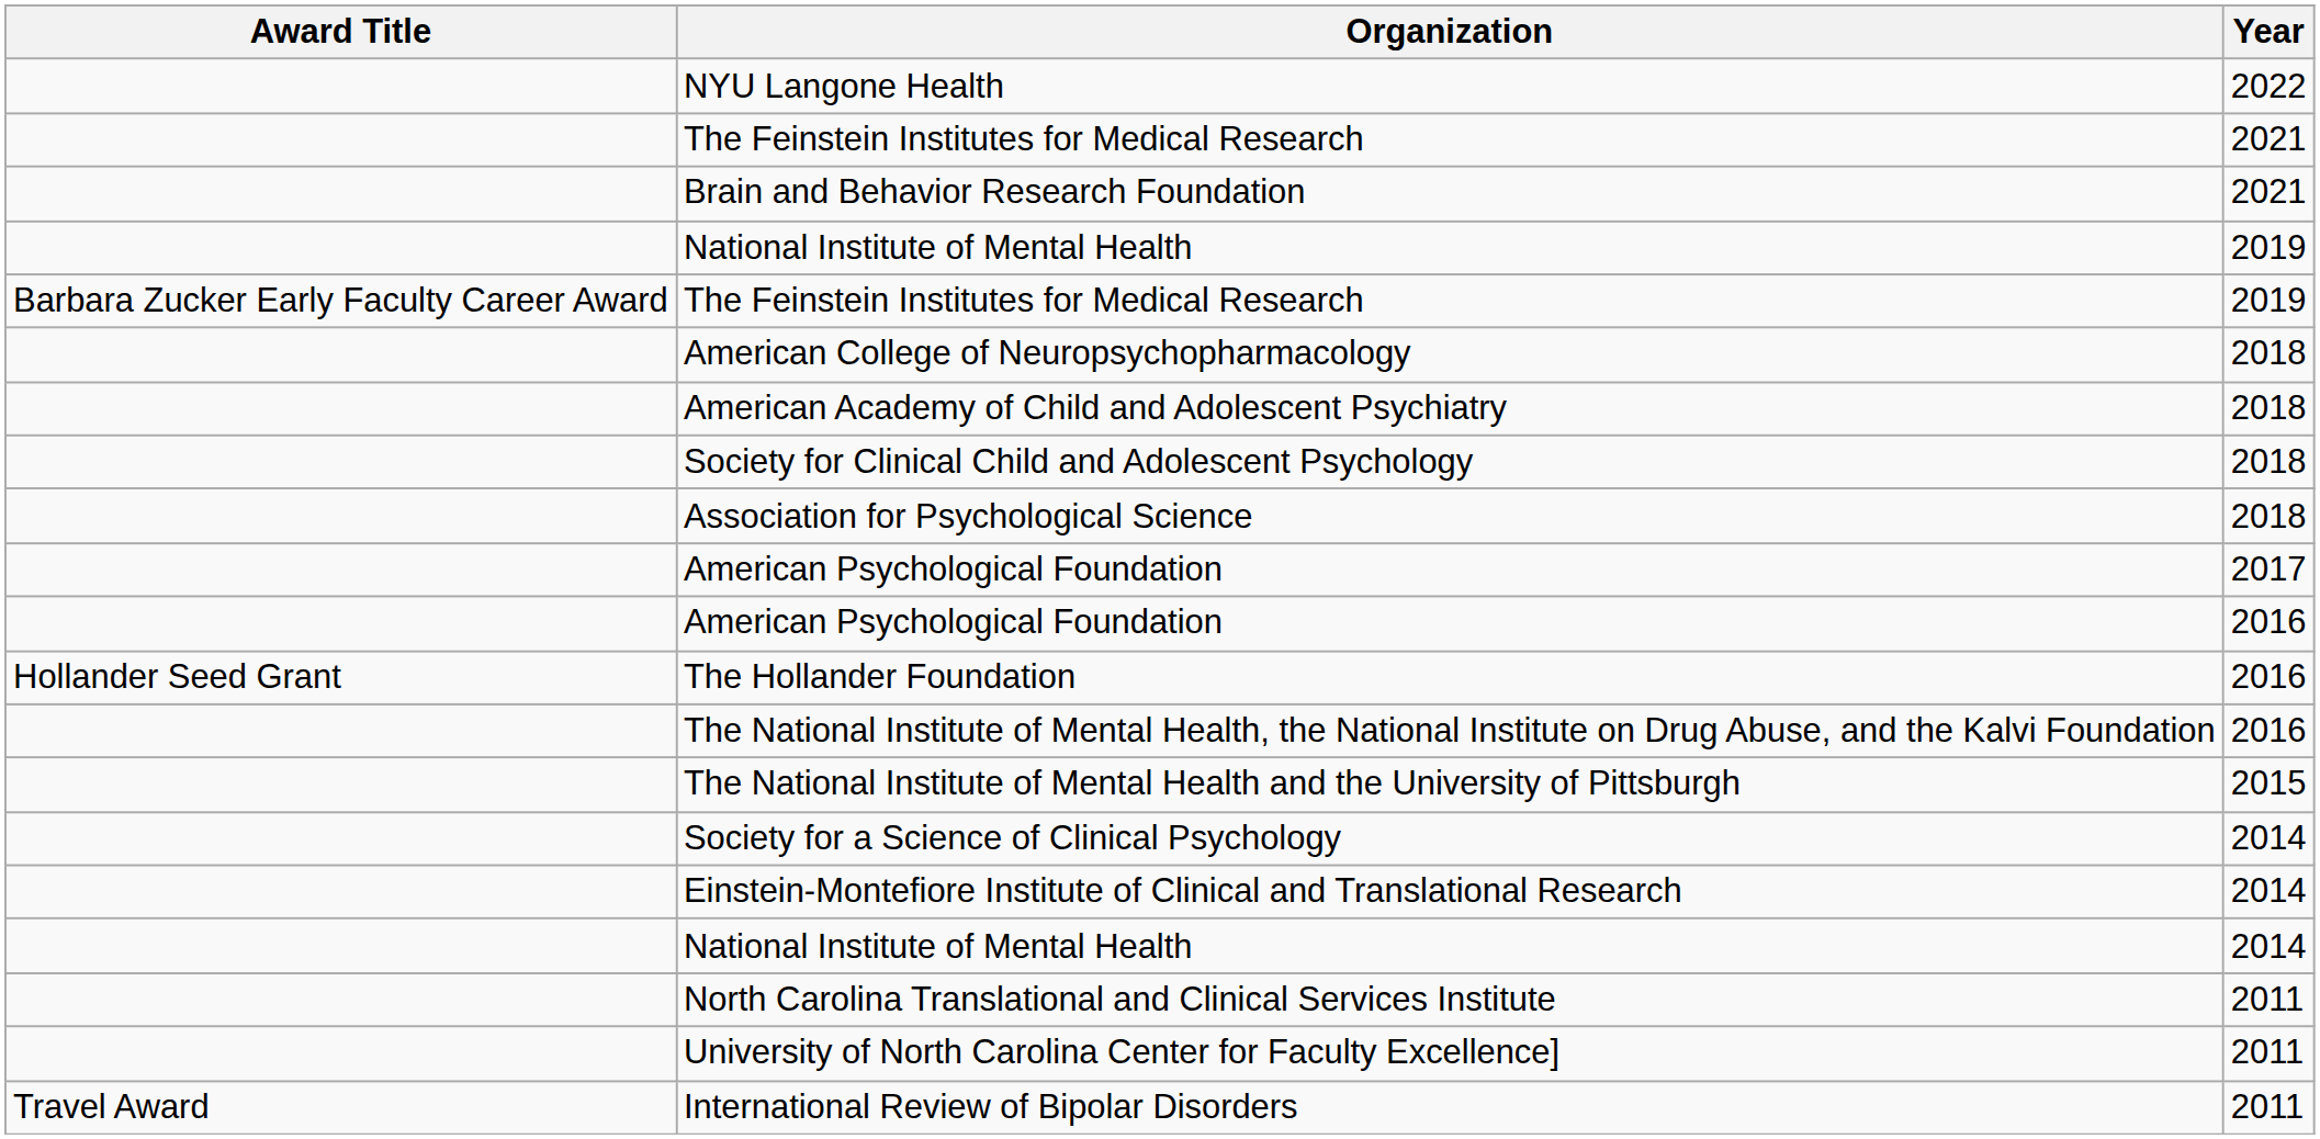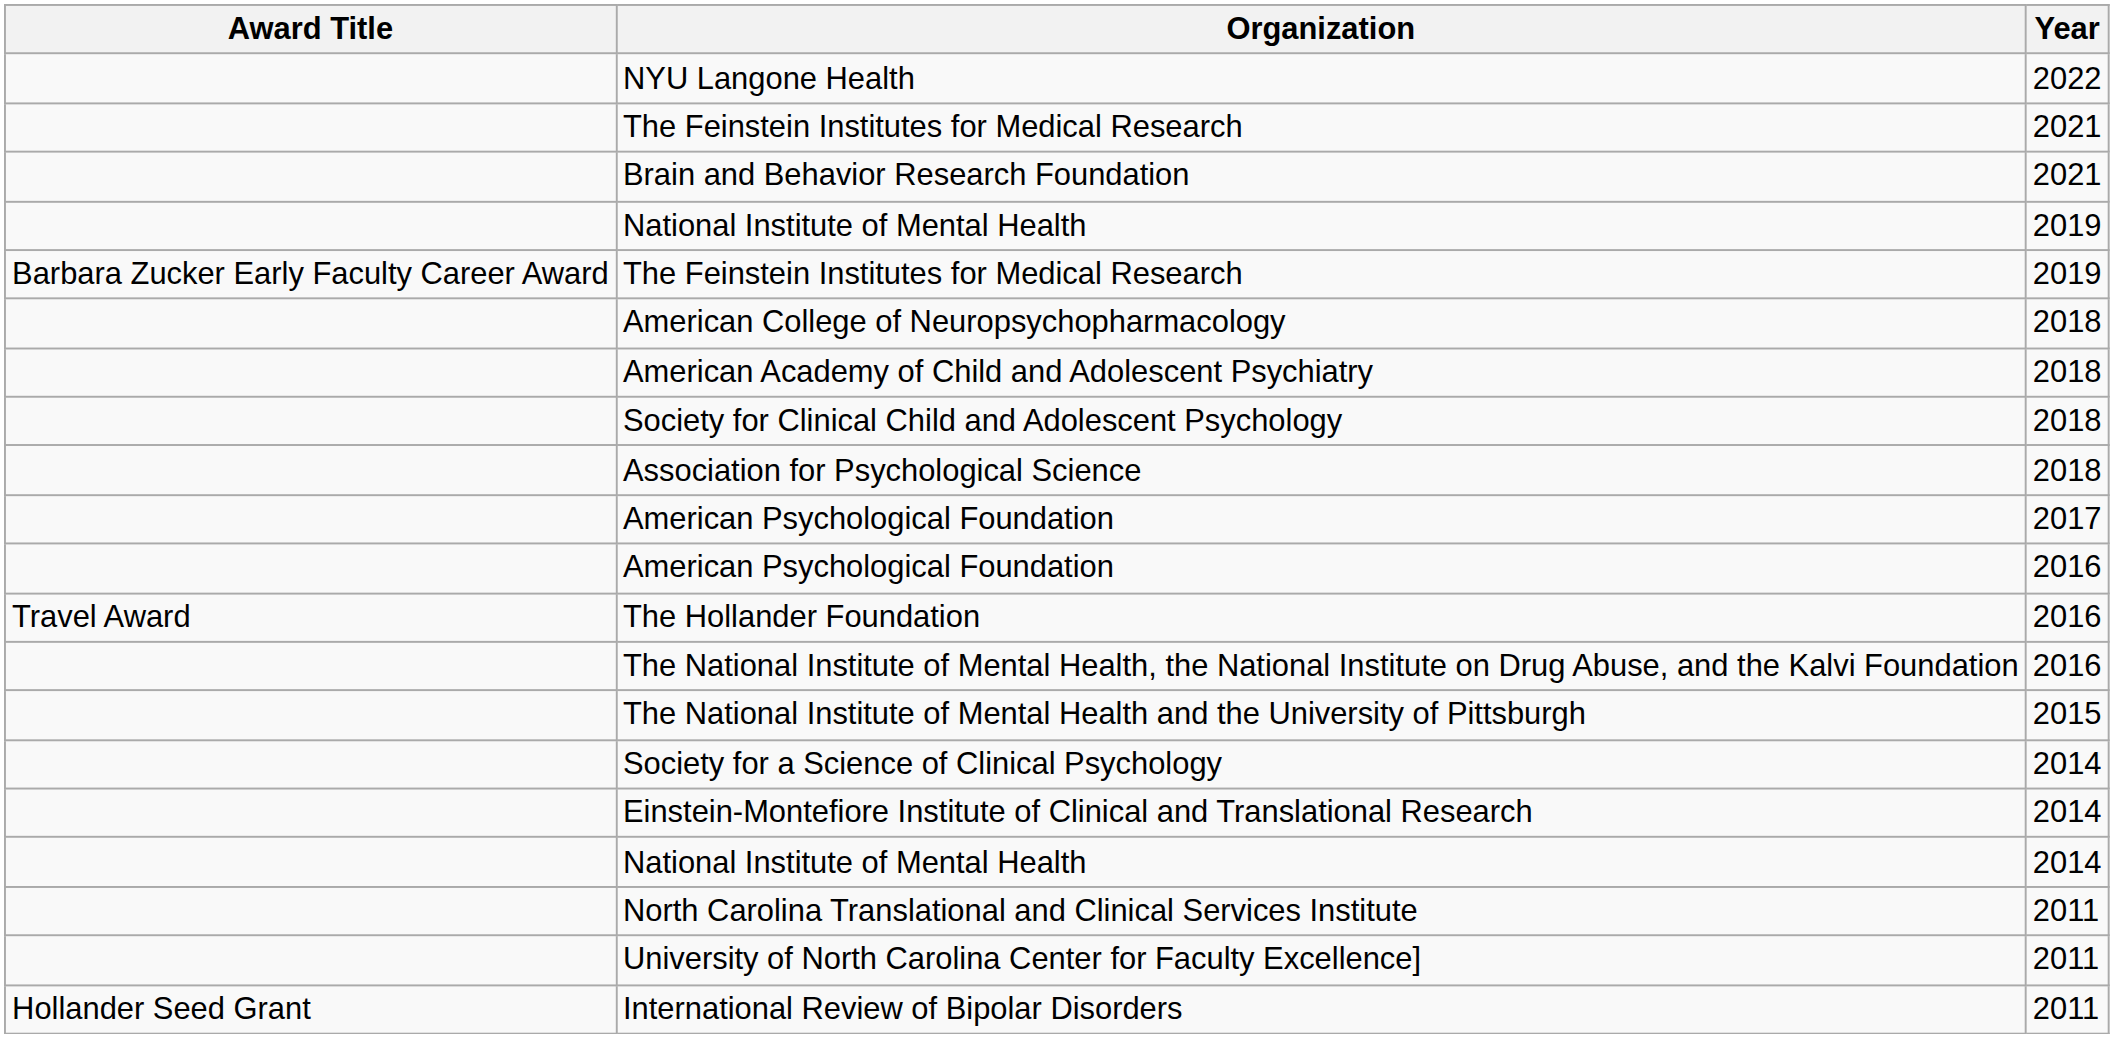The Hollander Foundation | Award Title: Hollander Seed Grant -> Travel Award
International Review of Bipolar Disorders | Award Title: Travel Award -> Hollander Seed Grant
